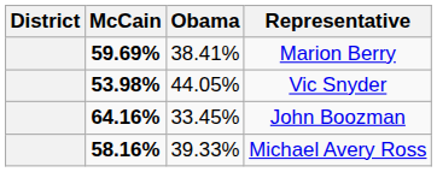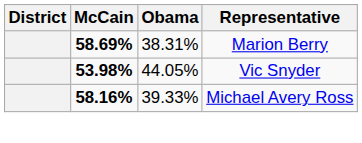Marion Berry | McCain: 59.69% -> 58.69%
Marion Berry | Obama: 38.41% -> 38.31%
- row: 64.16% | 33.45% | John Boozman
